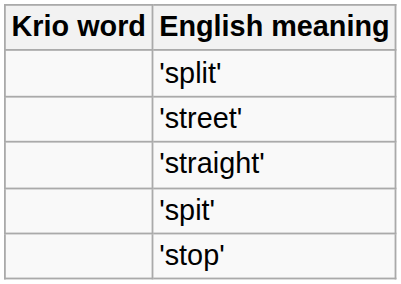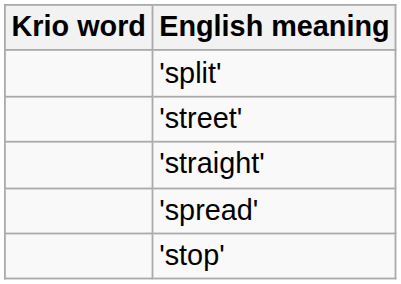- row: 'spit'
+ row: 'spread'
